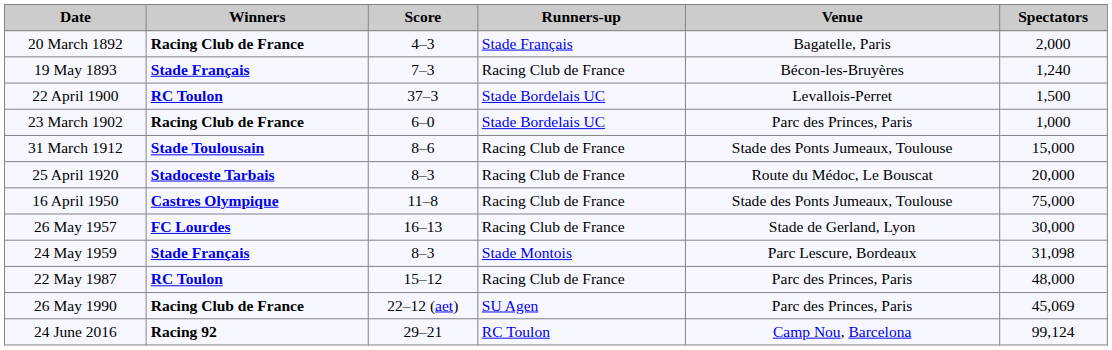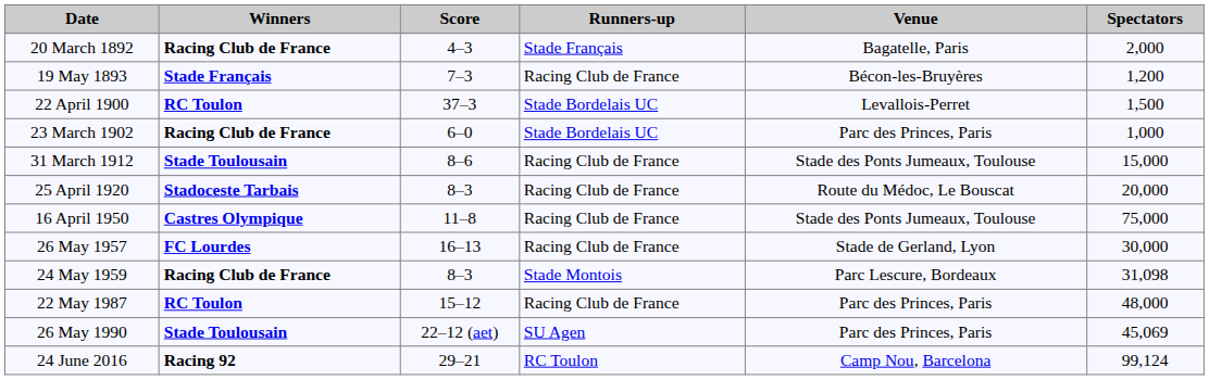19 May 1893 | Spectators: 1,240 -> 1,200
24 May 1959 | Winners: Stade Français -> Racing Club de France
26 May 1990 | Winners: Racing Club de France -> Stade Toulousain
